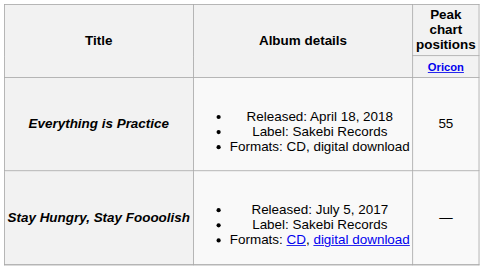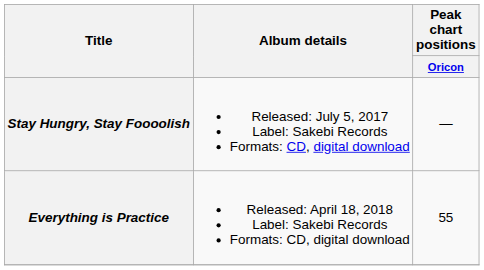rows swapped: Stay Hungry, Stay Foooolish <-> Everything is Practice
